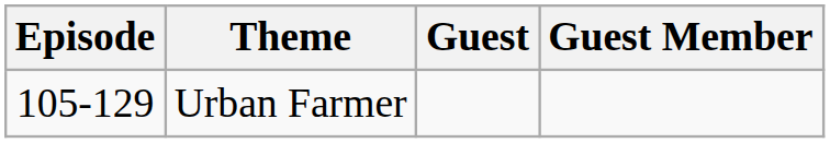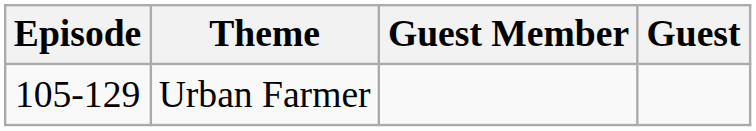columns swapped: Guest Member <-> Guest
